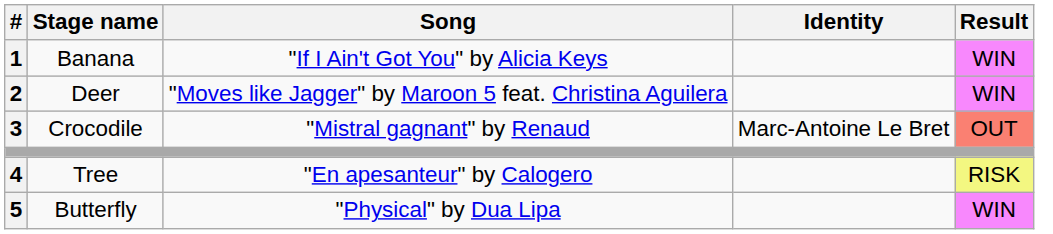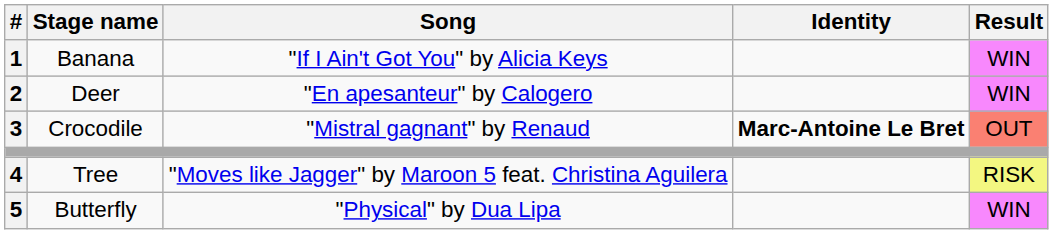Deer | Song: "Moves like Jagger" by Maroon 5 feat. Christina Aguilera -> "En apesanteur" by Calogero
Crocodile | Identity: normal -> bold
Tree | Song: "En apesanteur" by Calogero -> "Moves like Jagger" by Maroon 5 feat. Christina Aguilera
